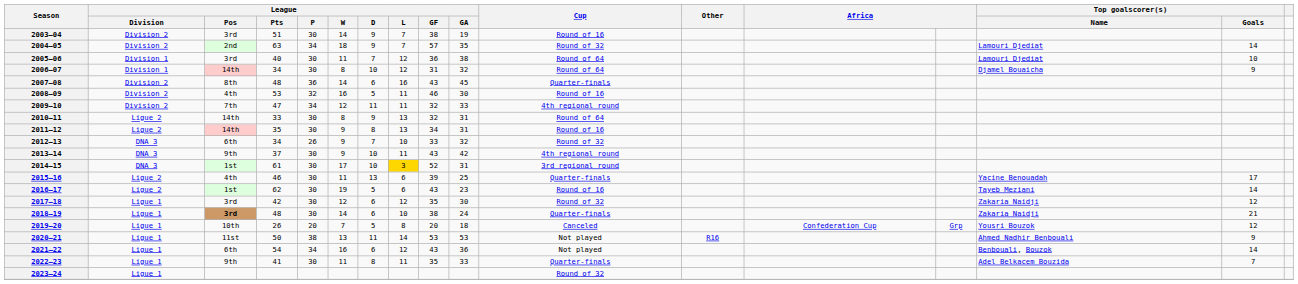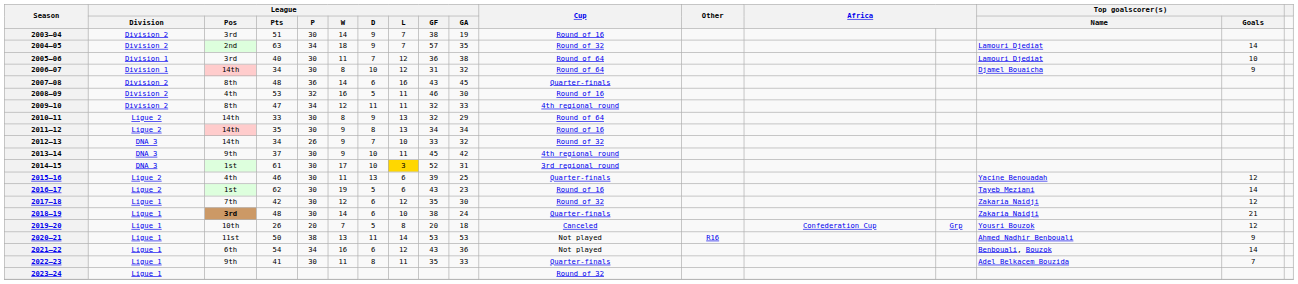2009–10 | League / Pos: 7th -> 8th
2010–11 | League / GA: 31 -> 29
2011–12 | League / GA: 31 -> 34
2012–13 | League / Pos: 6th -> 14th
2013–14 | League / GF: 43 -> 45
2015–16 | Top goalscorer(s) / Goals: 17 -> 12
2017–18 | League / Pos: 3rd -> 7th
